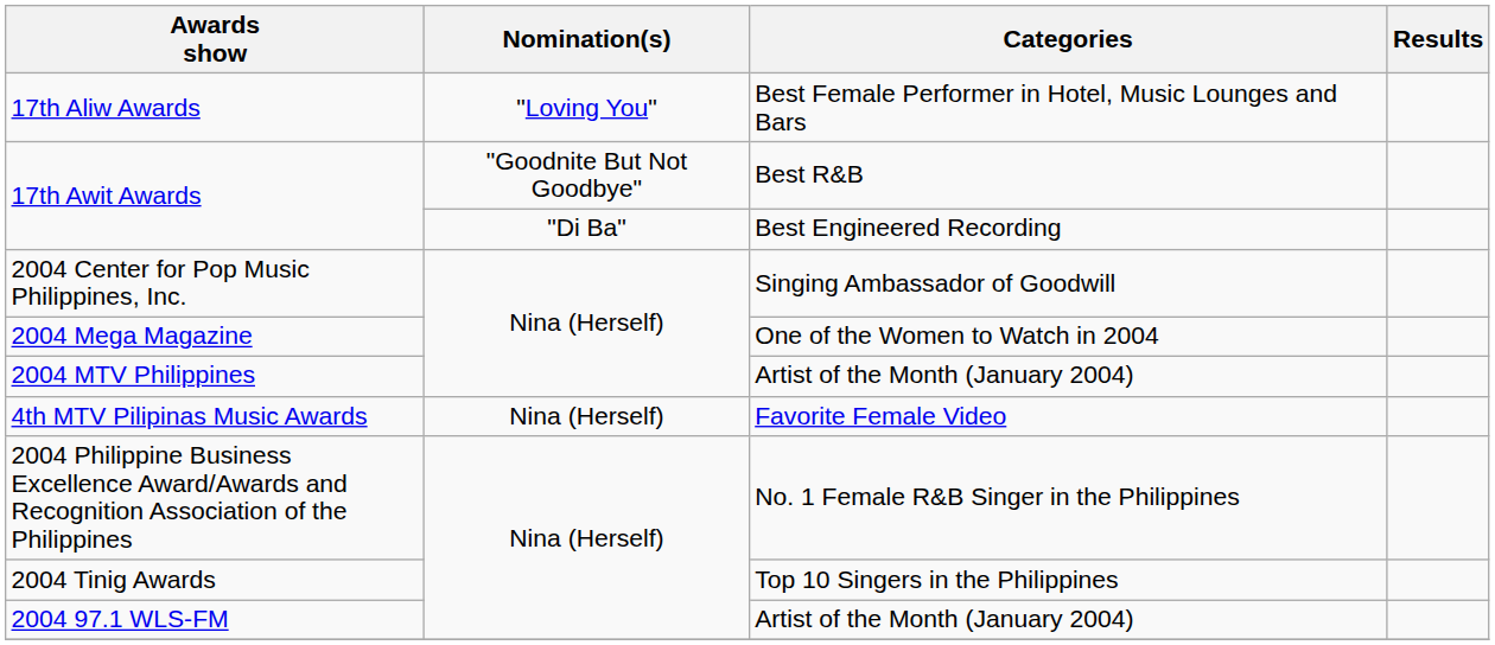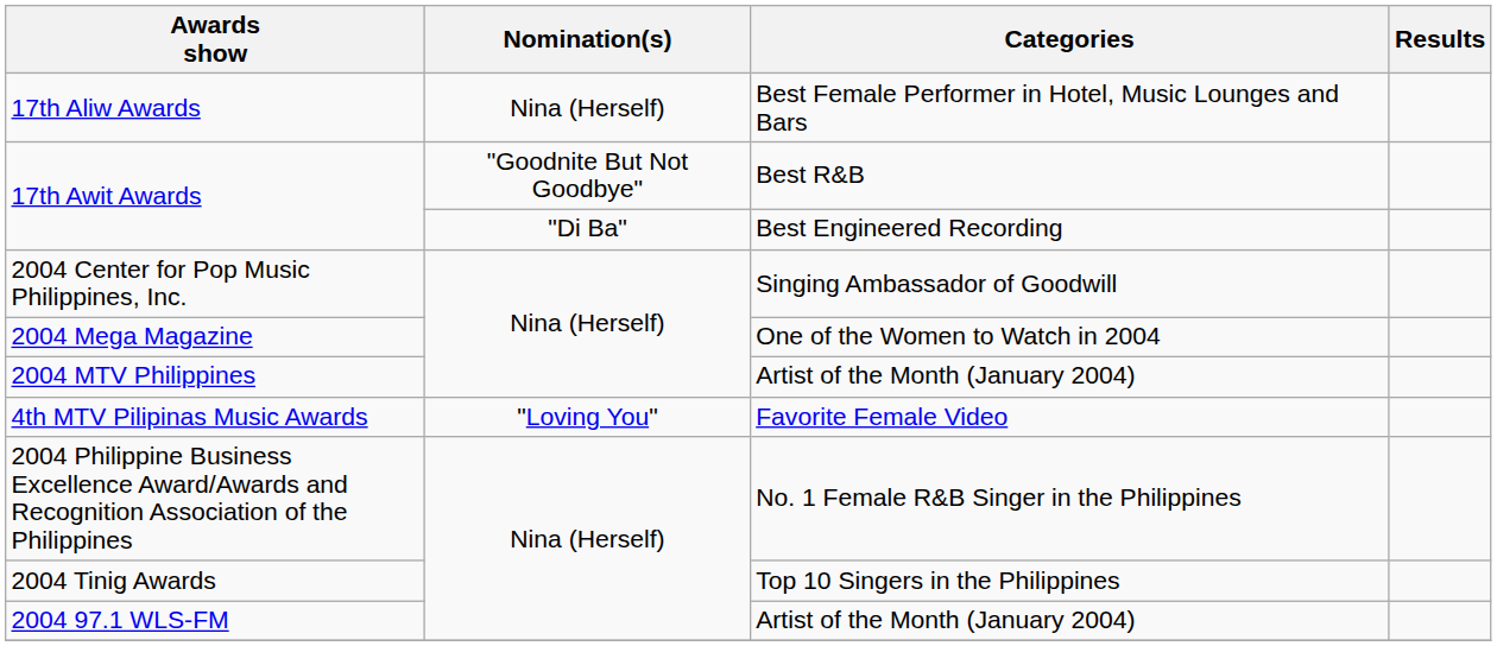17th Aliw Awards | Nomination(s): "Loving You" -> Nina (Herself)
4th MTV Pilipinas Music Awards | Nomination(s): Nina (Herself) -> "Loving You"
